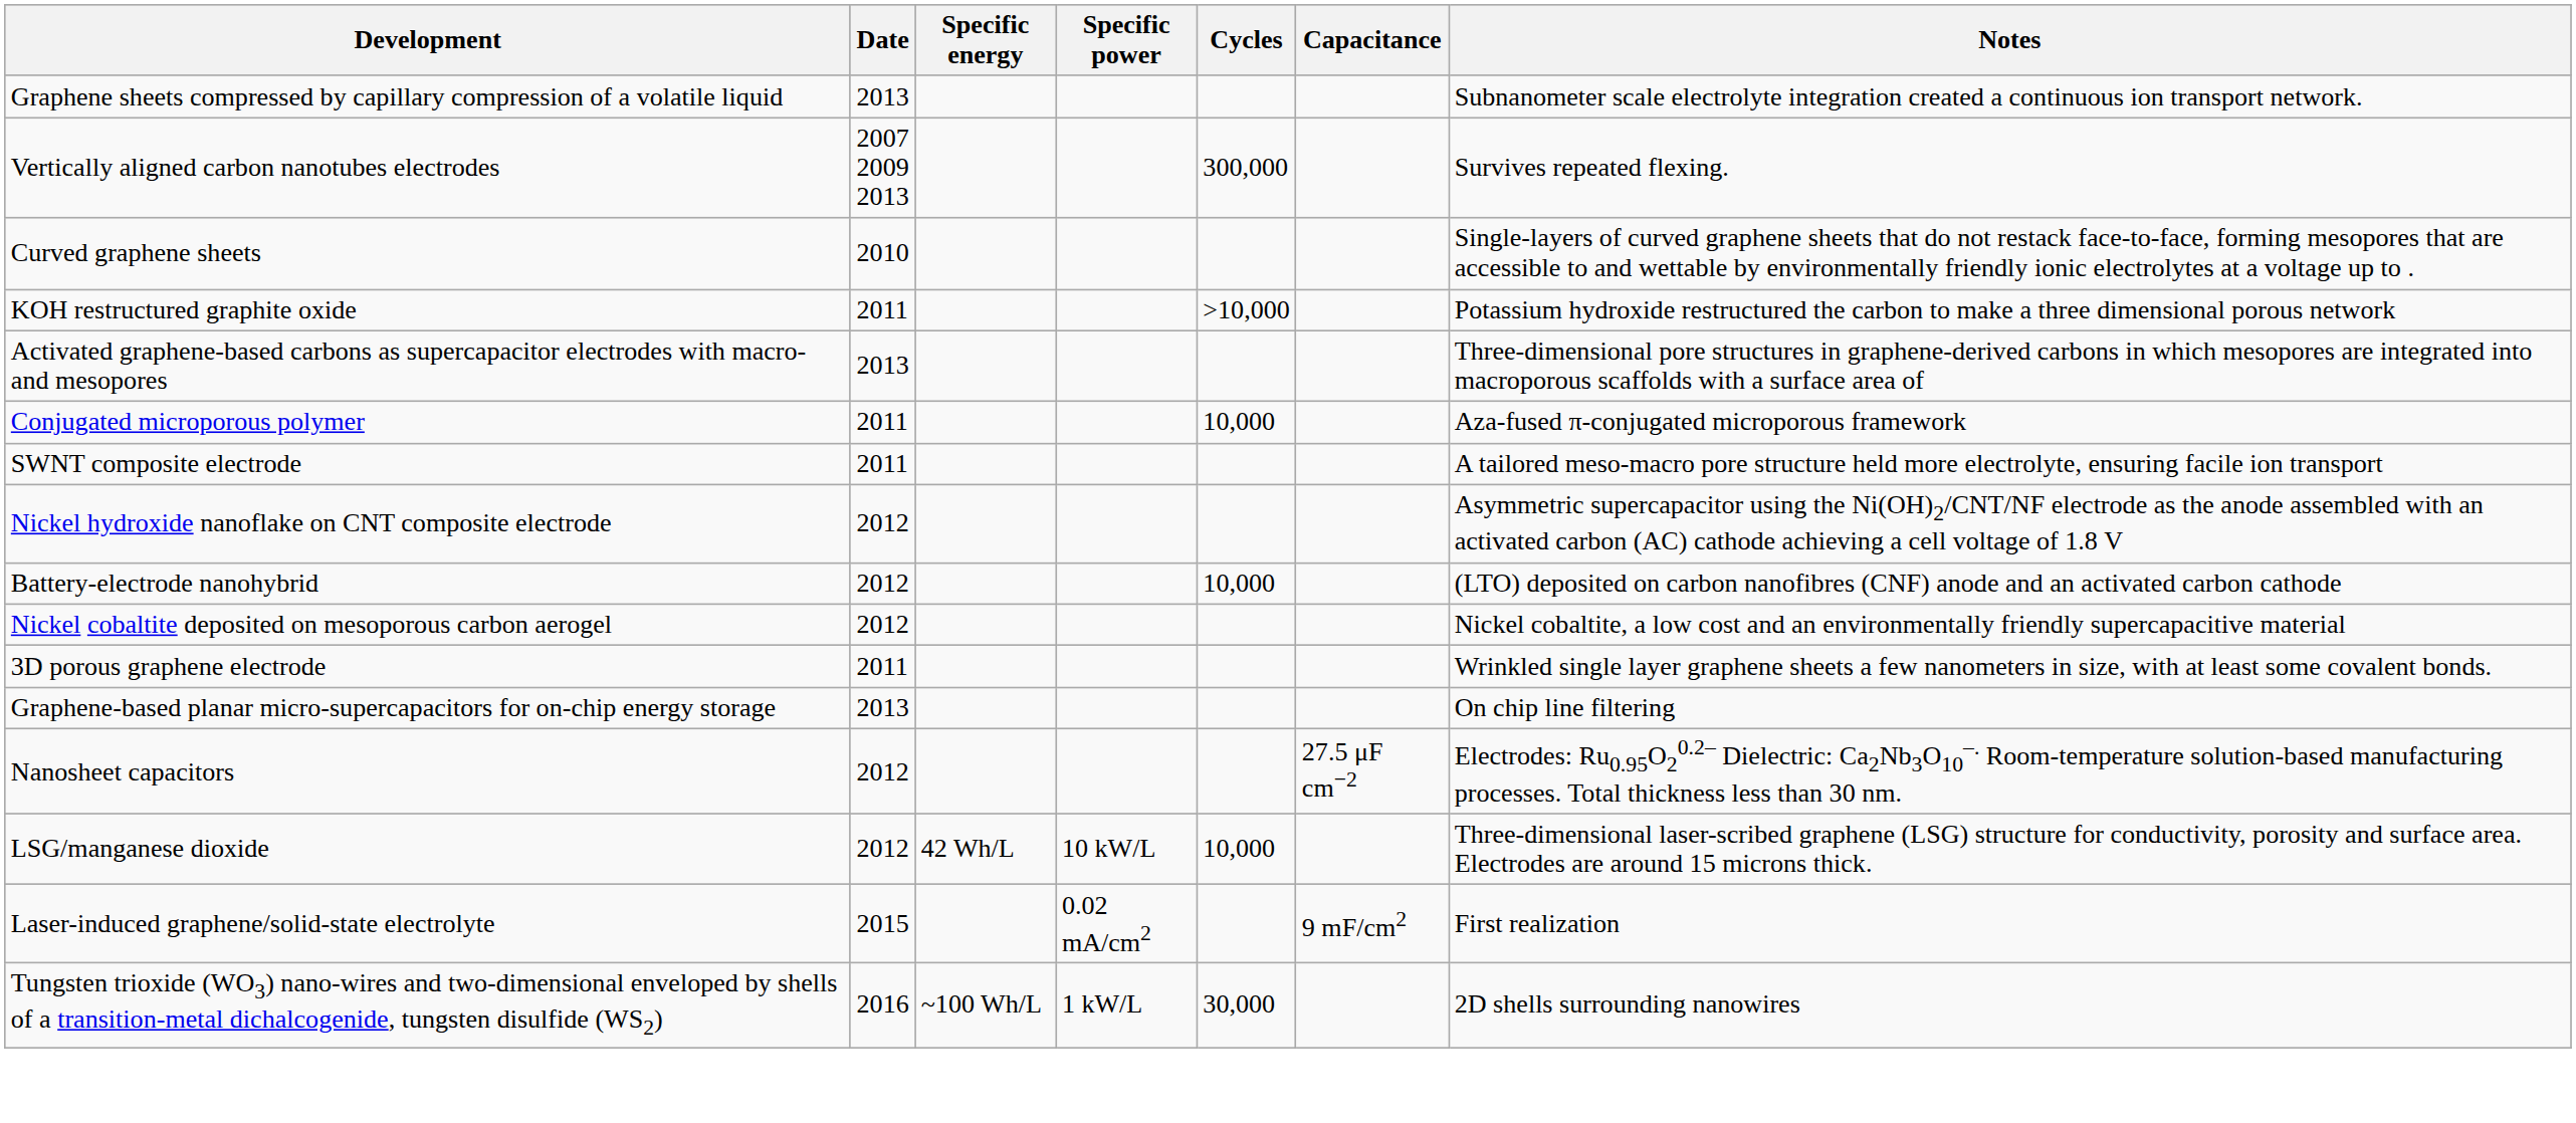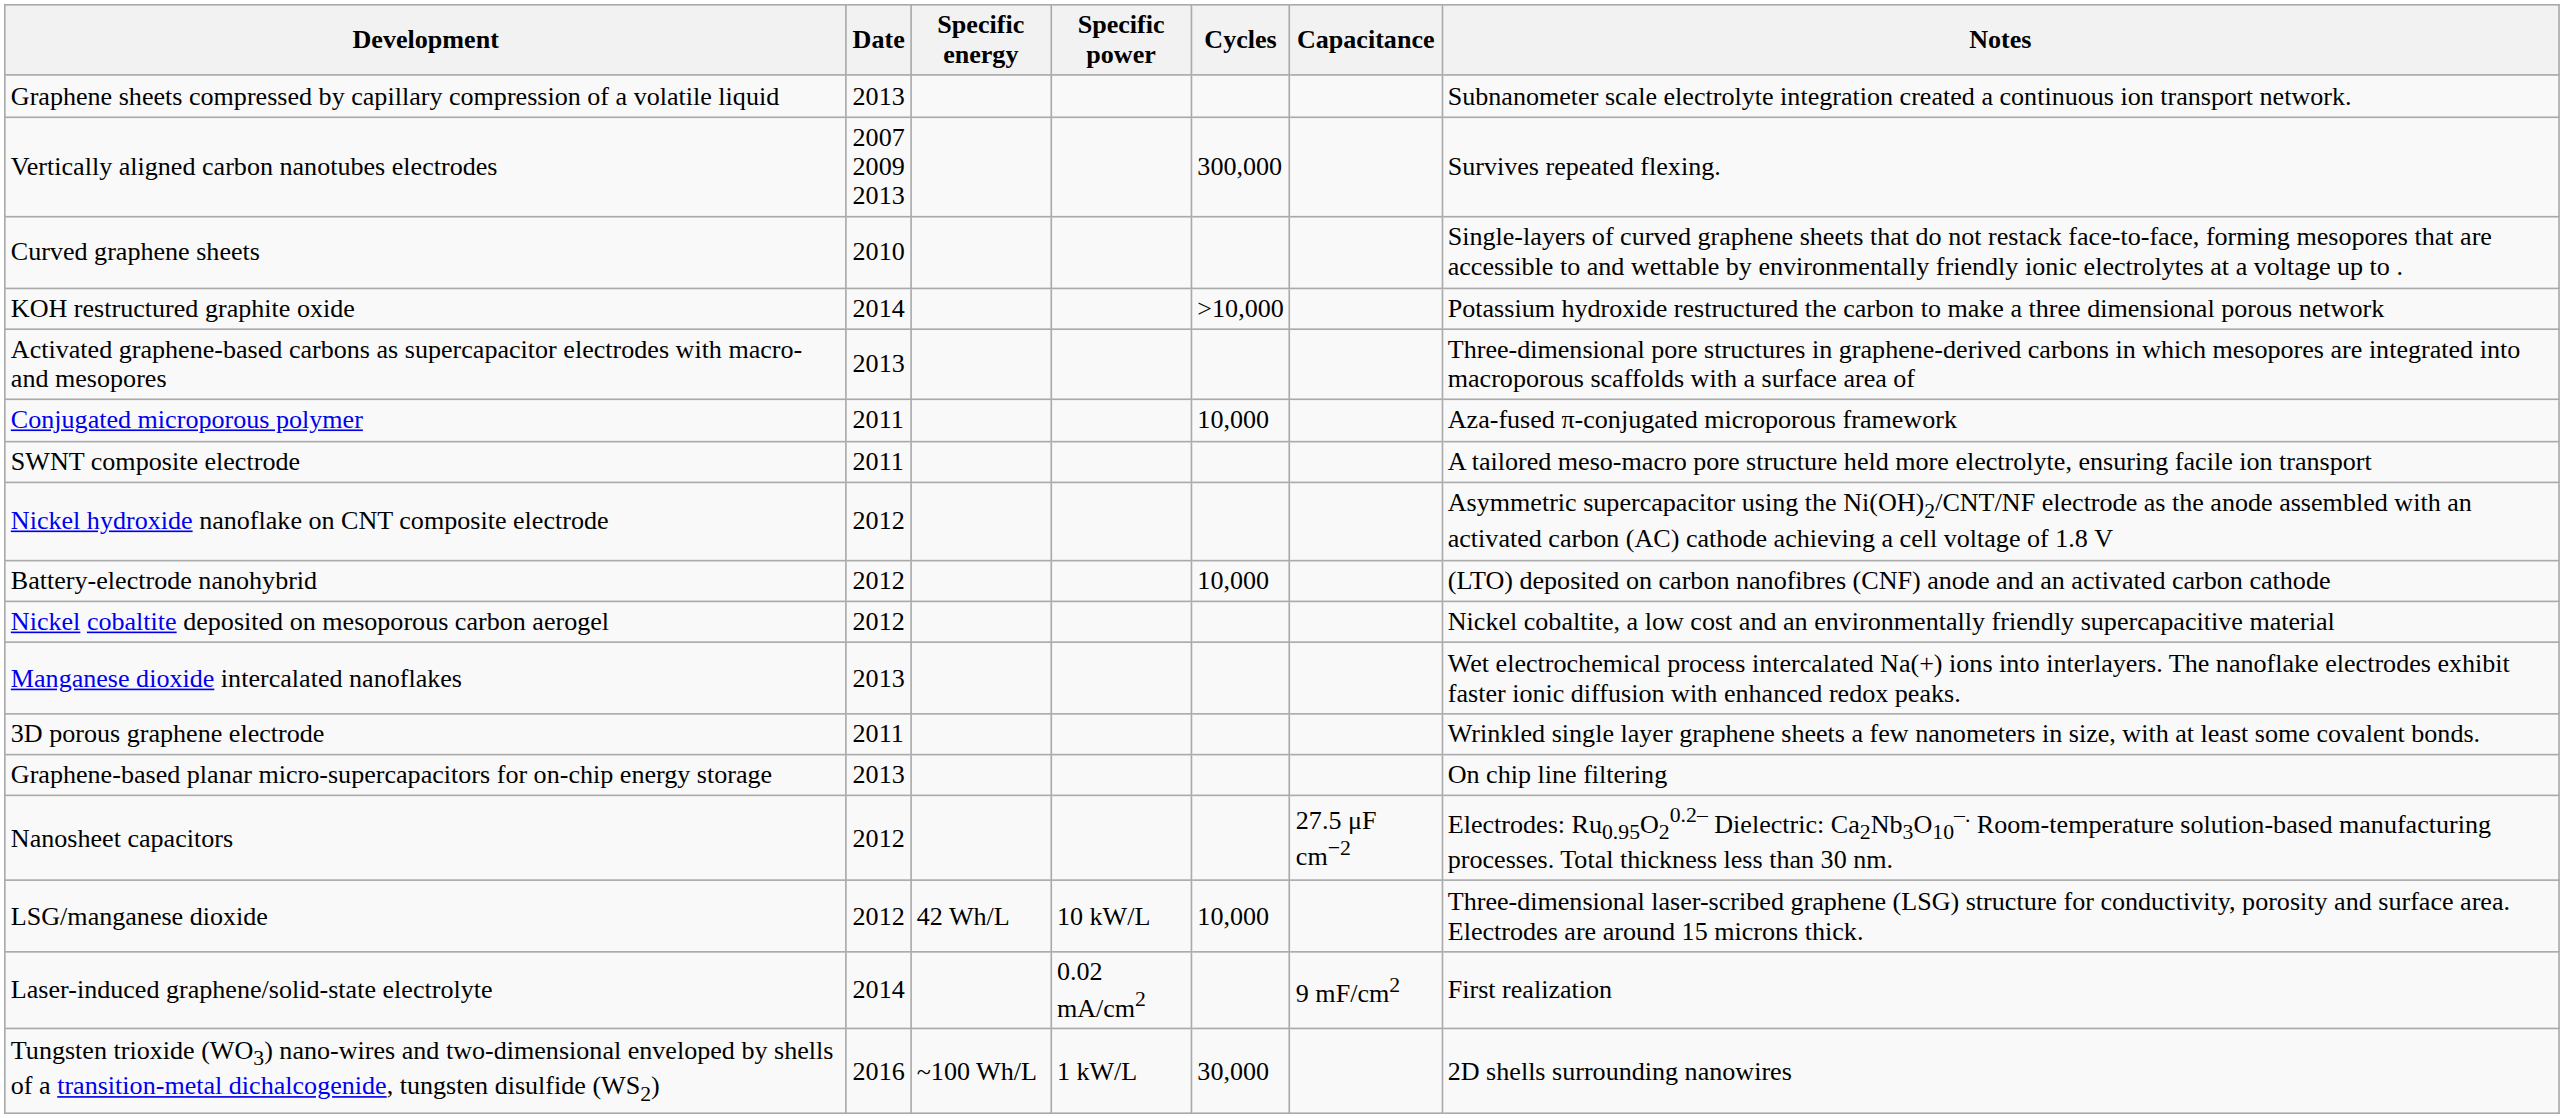KOH restructured graphite oxide | Date: 2011 -> 2014
+ row: Manganese dioxide intercalated nanoflakes | 2013 | Wet electrochemical process intercalated Na(+) ions into interlayers. The nanoflake electrodes exhibit faster ionic diffusion with enhanced redox peaks.
Laser-induced graphene/solid-state electrolyte | Date: 2015 -> 2014
